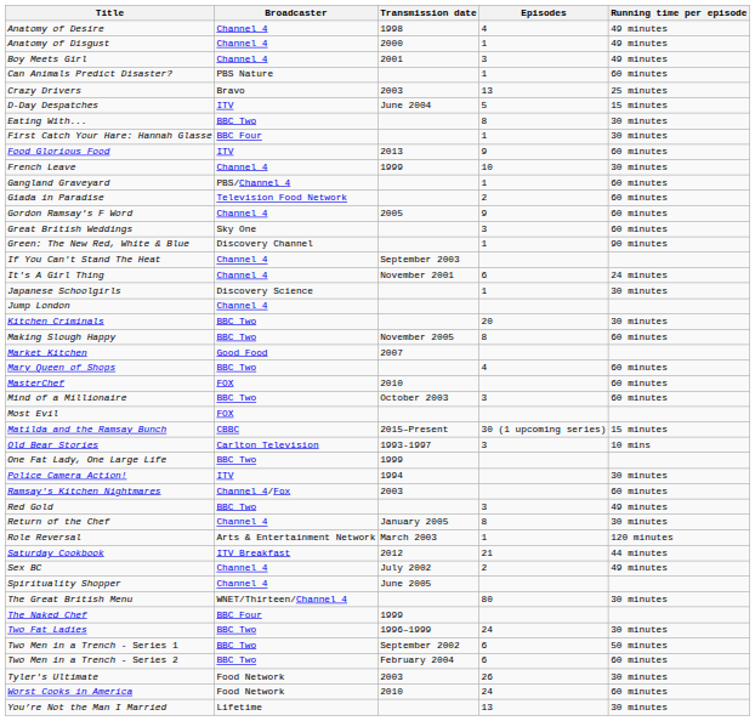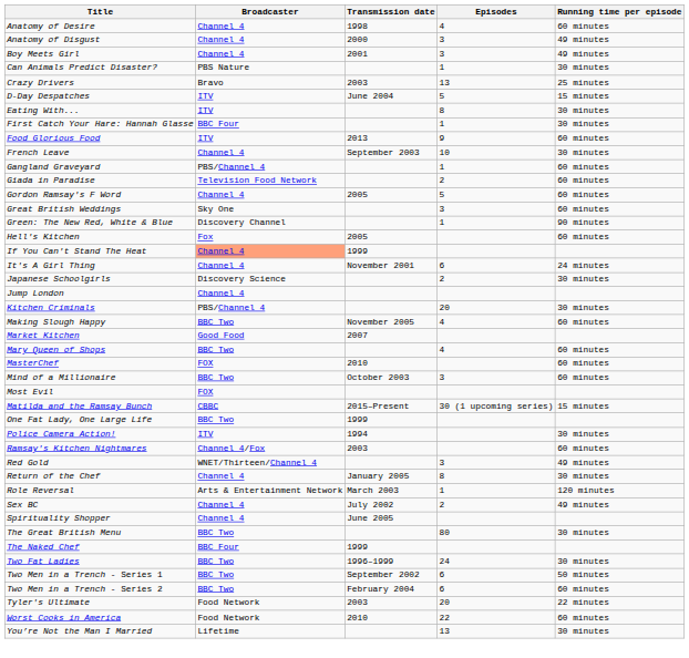Anatomy of Desire | Running time per episode: 49 minutes -> 60 minutes
Anatomy of Disgust | Episodes: 1 -> 3
Can Animals Predict Disaster? | Running time per episode: 60 minutes -> 30 minutes
Eating With... | Broadcaster: BBC Two -> ITV
French Leave | Transmission date: 1999 -> September 2003
Gordon Ramsay's F Word | Episodes: 9 -> 5
+ row: Hell's Kitchen | Fox | 2005 | 60 minutes
If You Can't Stand The Heat | Broadcaster: no background -> lightsalmon background
If You Can't Stand The Heat | Transmission date: September 2003 -> 1999
Japanese Schoolgirls | Episodes: 1 -> 2
Kitchen Criminals | Broadcaster: BBC Two -> PBS/Channel 4
Making Slough Happy | Episodes: 8 -> 4
- row: Old Bear Stories | Carlton Television | 1993-1997 | 3 | 10 mins
Red Gold | Broadcaster: BBC Two -> WNET/Thirteen/Channel 4
- row: Saturday Cookbook | ITV Breakfast | 2012 | 21 | 44 minutes
The Great British Menu | Broadcaster: WNET/Thirteen/Channel 4 -> BBC Two
Tyler's Ultimate | Episodes: 26 -> 20
Tyler's Ultimate | Running time per episode: 30 minutes -> 22 minutes
Worst Cooks in America | Episodes: 24 -> 22
